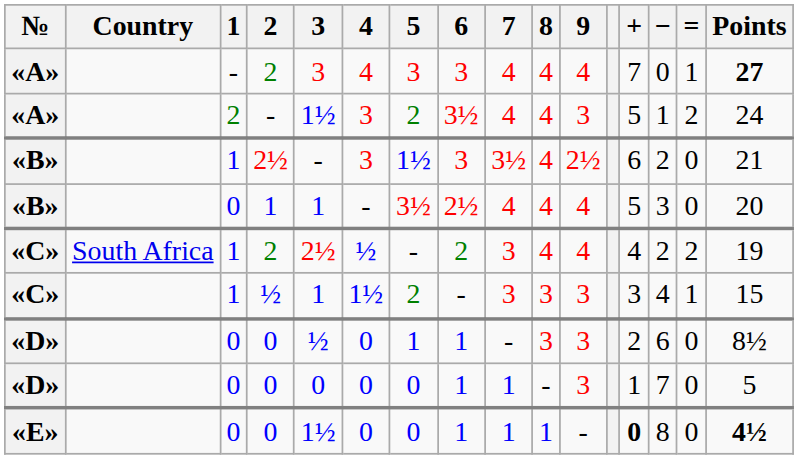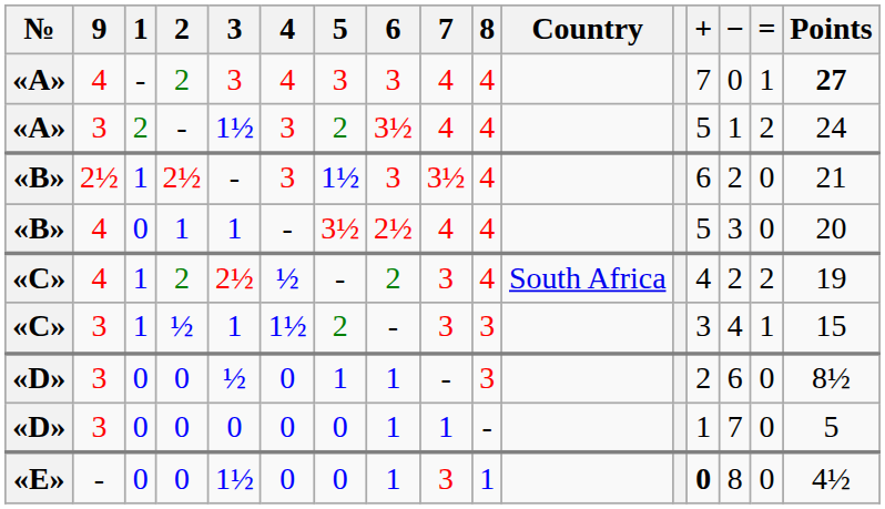columns swapped: Country <-> 9
«E» / 0 | 7: 1 -> 3
«E» / 0 | Points: bold -> normal
